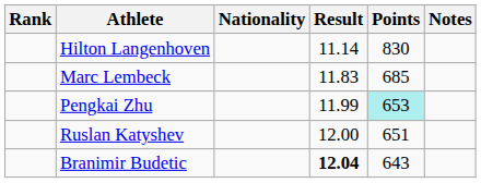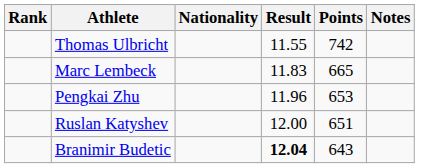- row: Hilton Langenhoven | 11.14 | 830
+ row: Thomas Ulbricht | 11.55 | 742
Marc Lembeck | Points: 685 -> 665
Pengkai Zhu | Result: 11.99 -> 11.96
Pengkai Zhu | Points: paleturquoise background -> no background
